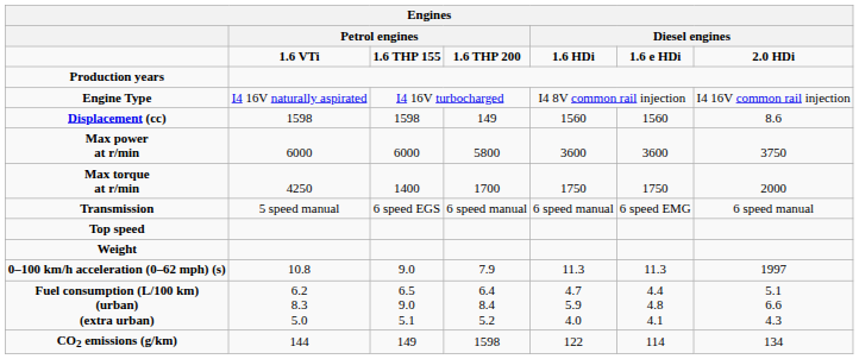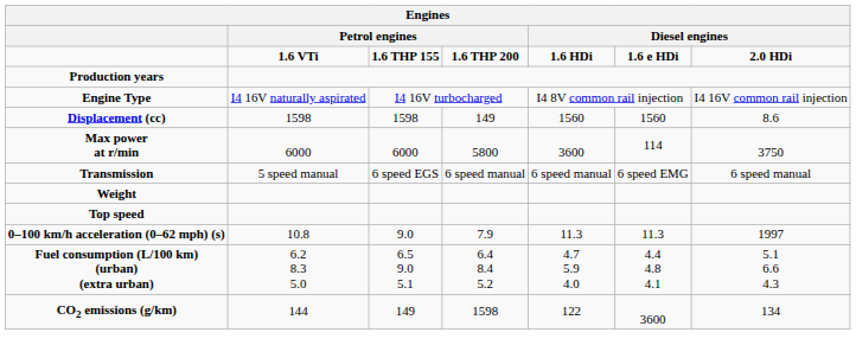Max power at r/min | column 6: 3600 -> 114
- row: Max torque at r/min | 4250 | 1400 | 1700 | 1750 | 1750 | 2000
rows swapped: Weight <-> Top speed
CO2 emissions (g/km) | column 6: 114 -> 3600
